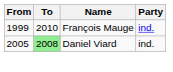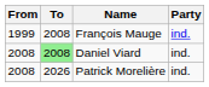François Mauge | To: 2010 -> 2008
Daniel Viard | From: 2005 -> 2008
+ row: 2008 | 2026 | Patrick Morelière | ind.
